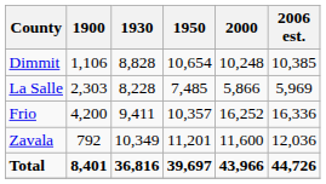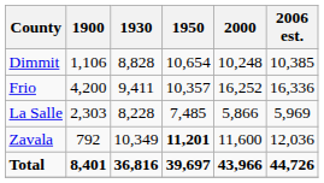rows swapped: Frio <-> La Salle
Zavala | 1950: normal -> bold
